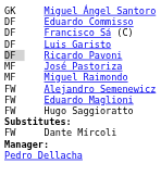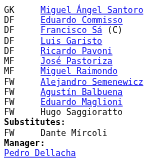Ricardo Pavoni | column 1: lightgrey background -> no background
+ row: FW | Agustín Balbuena
